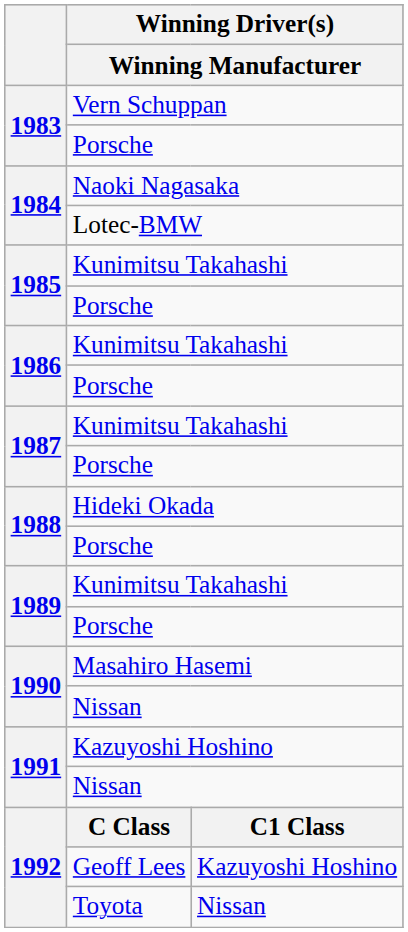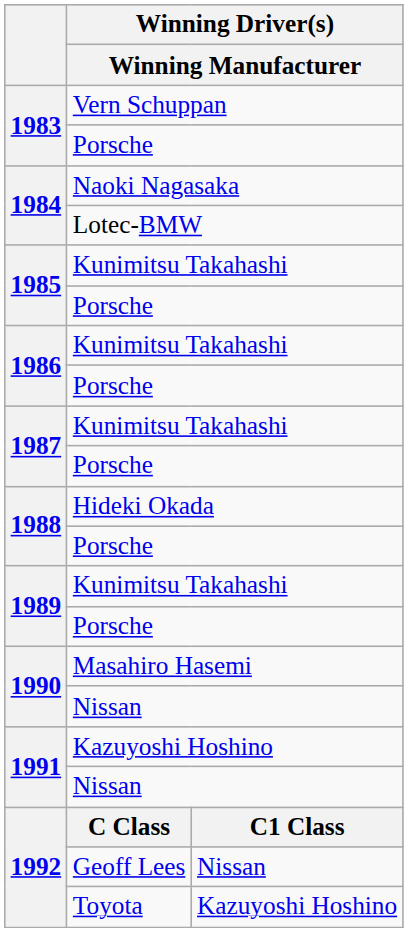Geoff Lees | column 3: Kazuyoshi Hoshino -> Nissan
Toyota | column 3: Nissan -> Kazuyoshi Hoshino
